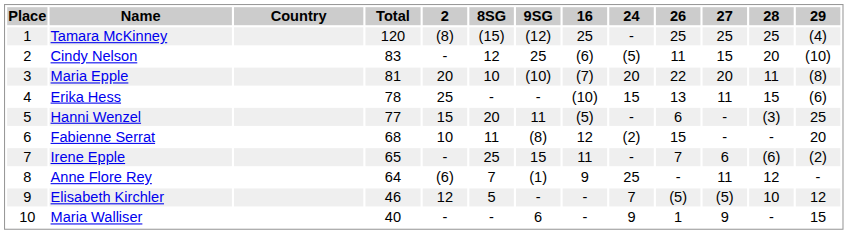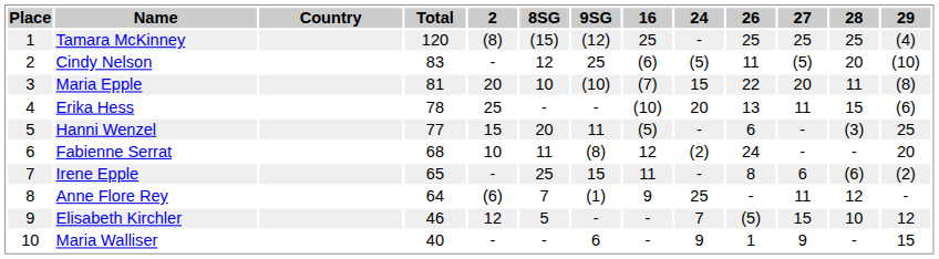Cindy Nelson | 27: 15 -> (5)
Maria Epple | 24: 20 -> 15
Erika Hess | 24: 15 -> 20
Fabienne Serrat | 26: 15 -> 24
Irene Epple | 26: 7 -> 8
Elisabeth Kirchler | 27: (5) -> 15
